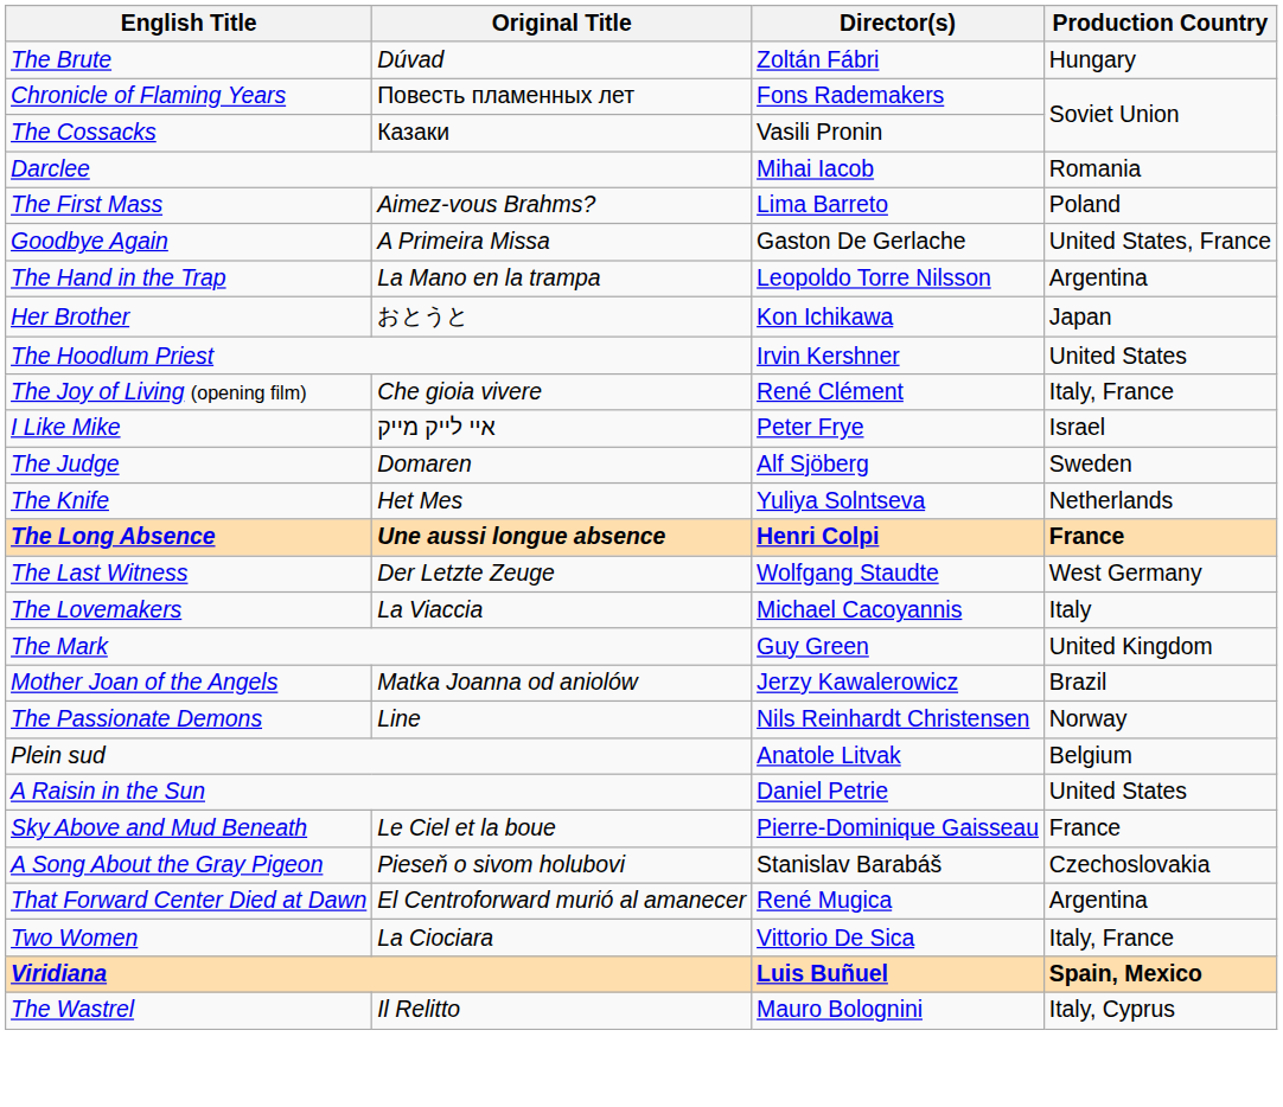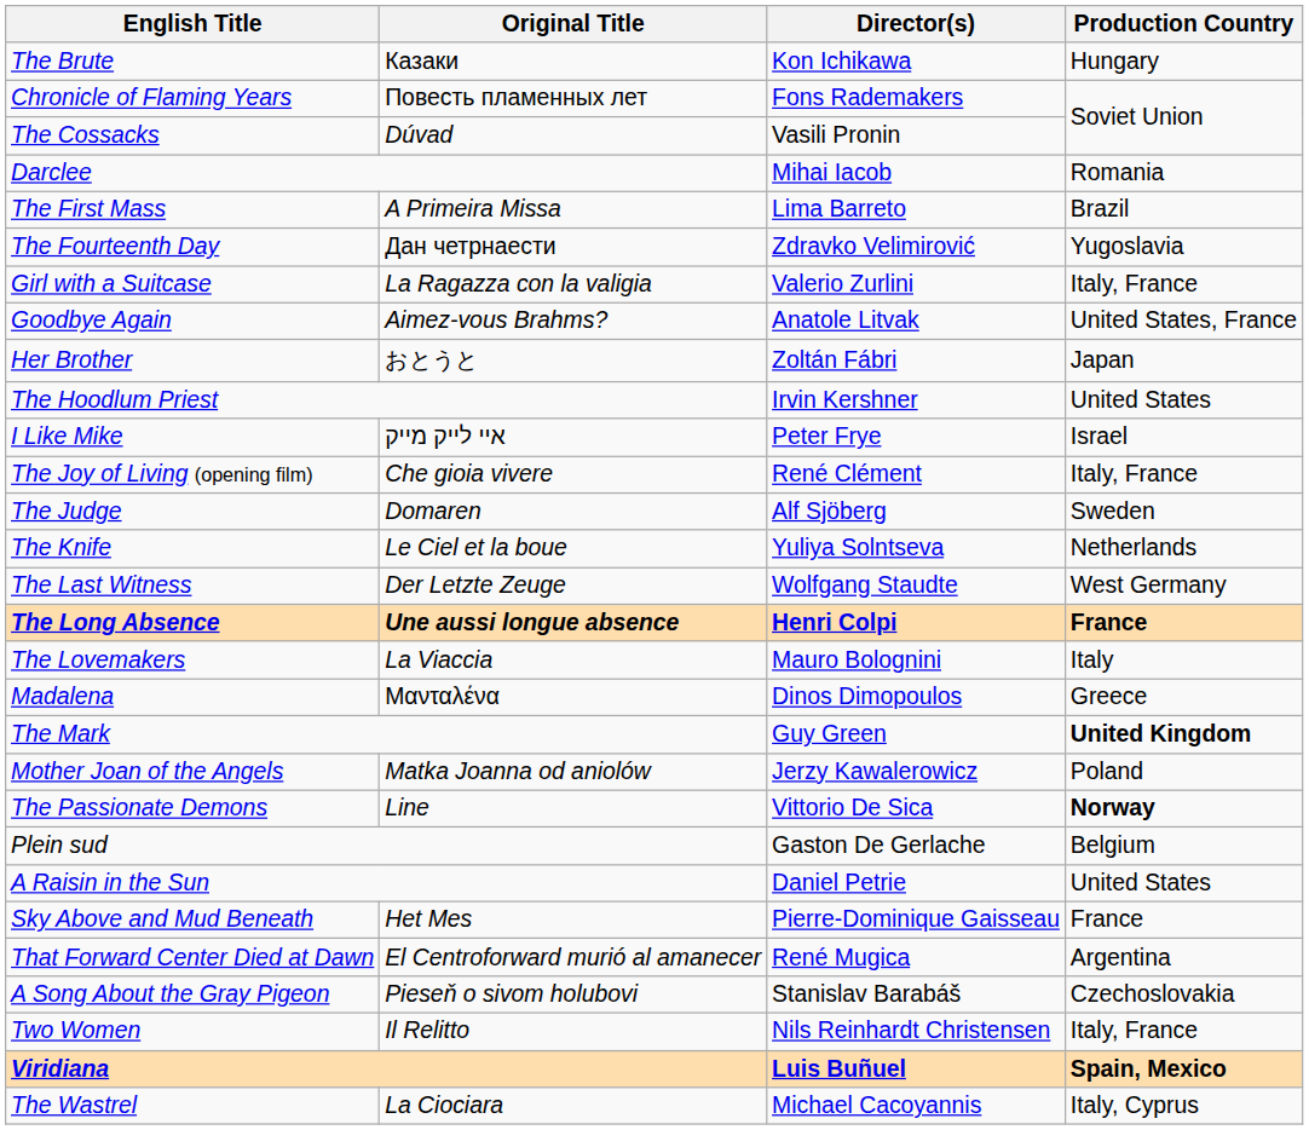The Brute | Original Title: Dúvad -> Казаки
The Brute | Director(s): Zoltán Fábri -> Kon Ichikawa
The Cossacks | Original Title: Казаки -> Dúvad
The First Mass | Original Title: Aimez-vous Brahms? -> A Primeira Missa
The First Mass | Production Country: Poland -> Brazil
+ row: The Fourteenth Day | Дан четрнаести | Zdravko Velimirović | Yugoslavia
+ row: Girl with a Suitcase | La Ragazza con la valigia | Valerio Zurlini | Italy, France
Goodbye Again | Original Title: A Primeira Missa -> Aimez-vous Brahms?
Goodbye Again | Director(s): Gaston De Gerlache -> Anatole Litvak
- row: The Hand in the Trap | La Mano en la trampa | Leopoldo Torre Nilsson | Argentina
Her Brother | Director(s): Kon Ichikawa -> Zoltán Fábri
rows swapped: I Like Mike <-> The Joy of Living (opening film)
The Knife | Original Title: Het Mes -> Le Ciel et la boue
rows swapped: The Last Witness <-> The Long Absence
The Lovemakers | Director(s): Michael Cacoyannis -> Mauro Bolognini
+ row: Madalena | Μανταλένα | Dinos Dimopoulos | Greece
The Mark | Production Country: normal -> bold
Mother Joan of the Angels | Production Country: Brazil -> Poland
The Passionate Demons | Director(s): Nils Reinhardt Christensen -> Vittorio De Sica
The Passionate Demons | Production Country: normal -> bold
Plein sud | Director(s): Anatole Litvak -> Gaston De Gerlache
Sky Above and Mud Beneath | Original Title: Le Ciel et la boue -> Het Mes
rows swapped: A Song About the Gray Pigeon <-> That Forward Center Died at Dawn
Two Women | Original Title: La Ciociara -> Il Relitto
Two Women | Director(s): Vittorio De Sica -> Nils Reinhardt Christensen
The Wastrel | Original Title: Il Relitto -> La Ciociara
The Wastrel | Director(s): Mauro Bolognini -> Michael Cacoyannis
